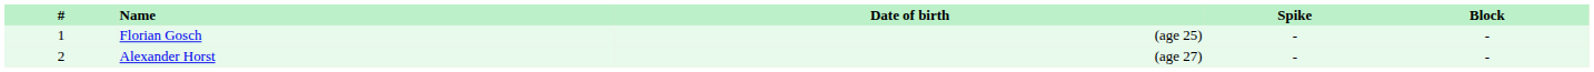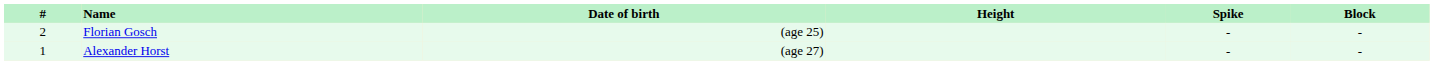+ column: Height
Florian Gosch | #: 1 -> 2
Alexander Horst | #: 2 -> 1
